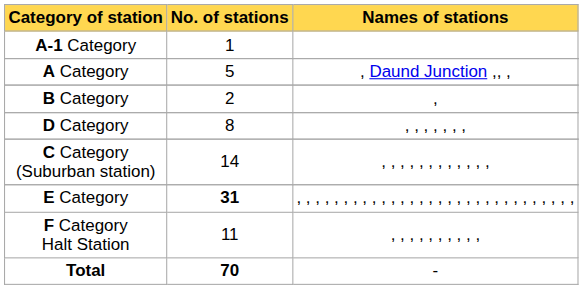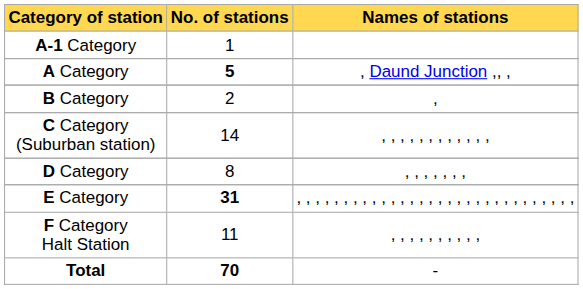A Category | No. of stations: normal -> bold
rows swapped: C Category (Suburban station) <-> D Category
